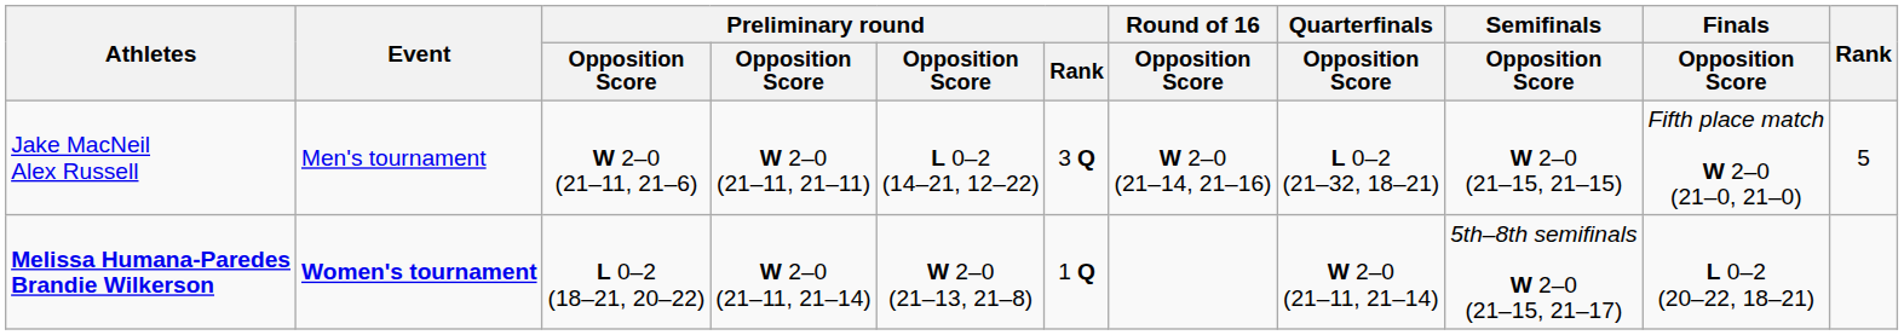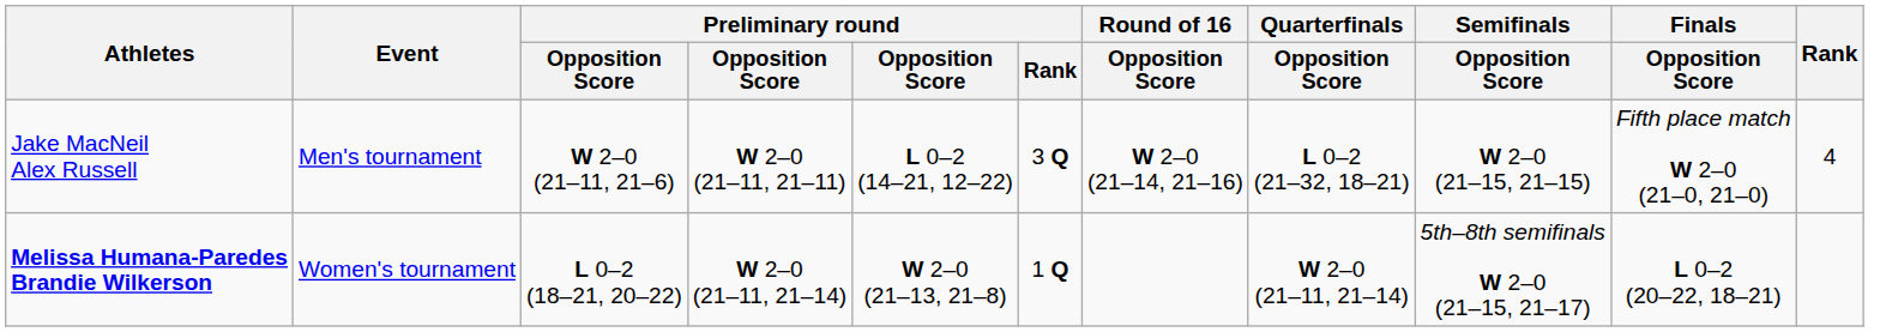Jake MacNeil Alex Russell | Rank: 5 -> 4
Melissa Humana-Paredes Brandie Wilkerson | Event: bold -> normal
